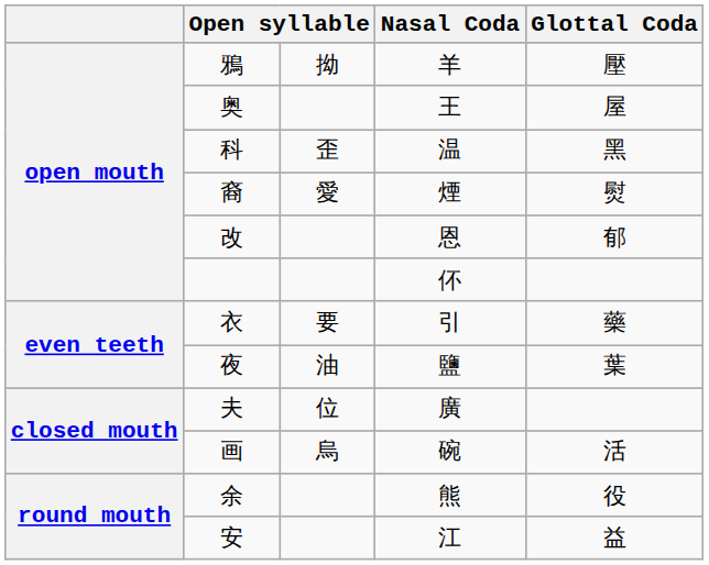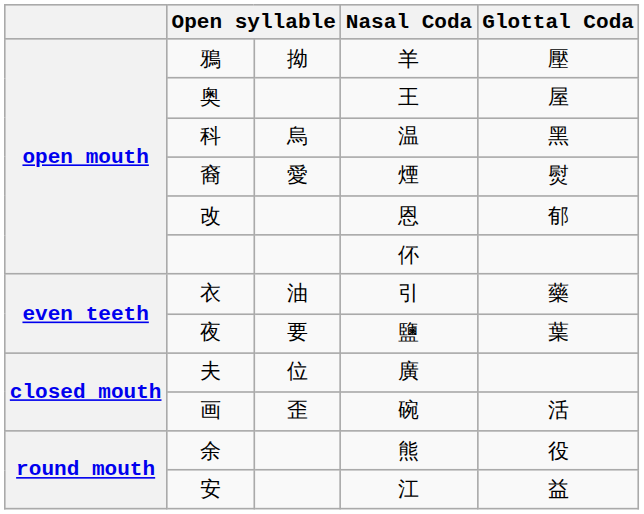科 | column 3: 歪 -> 烏
衣 | column 3: 要 -> 油
夜 | column 3: 油 -> 要
画 | column 3: 烏 -> 歪
